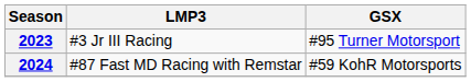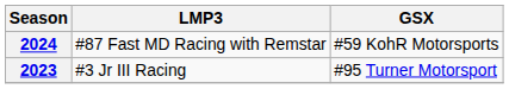rows swapped: 2023 <-> 2024
